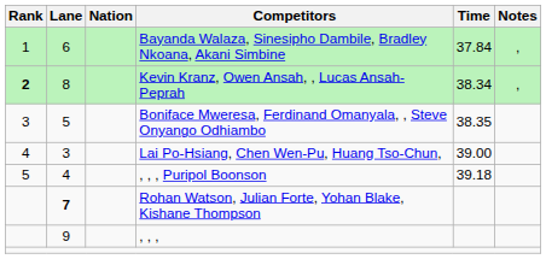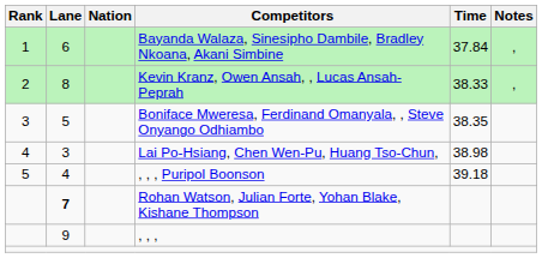Kevin Kranz, Owen Ansah, , Lucas Ansah-Peprah | Rank: bold -> normal
Kevin Kranz, Owen Ansah, , Lucas Ansah-Peprah | Time: 38.34 -> 38.33
Lai Po-Hsiang, Chen Wen-Pu, Huang Tso-Chun, | Time: 39.00 -> 38.98
